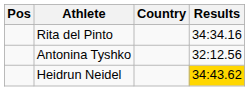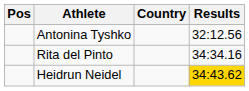rows swapped: Antonina Tyshko <-> Rita del Pinto
